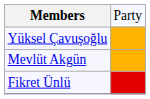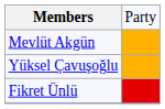rows swapped: Mevlüt Akgün <-> Yüksel Çavuşoğlu
